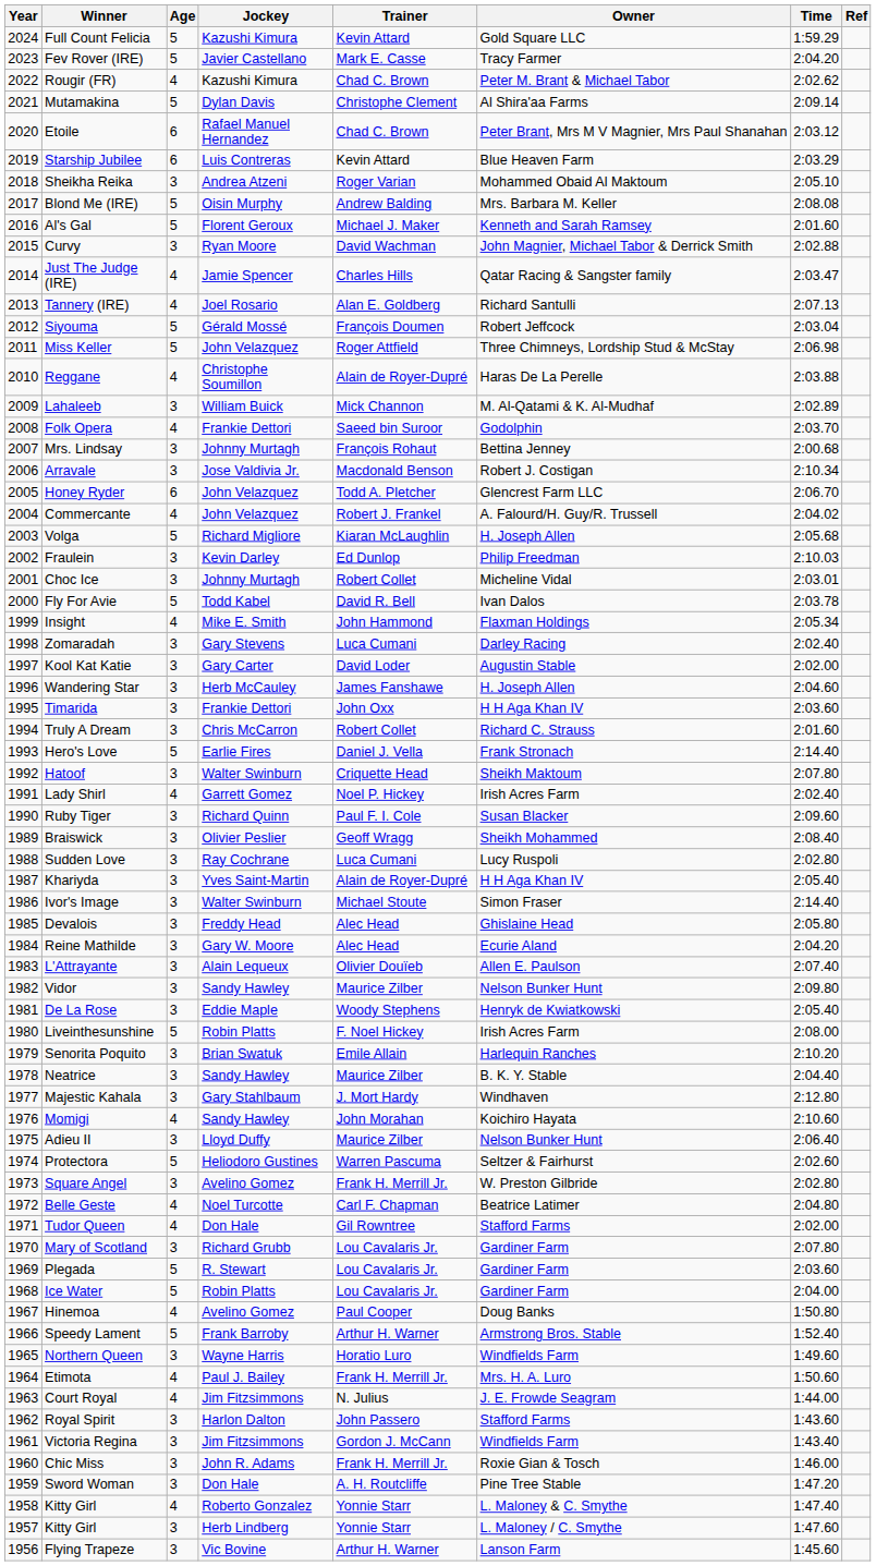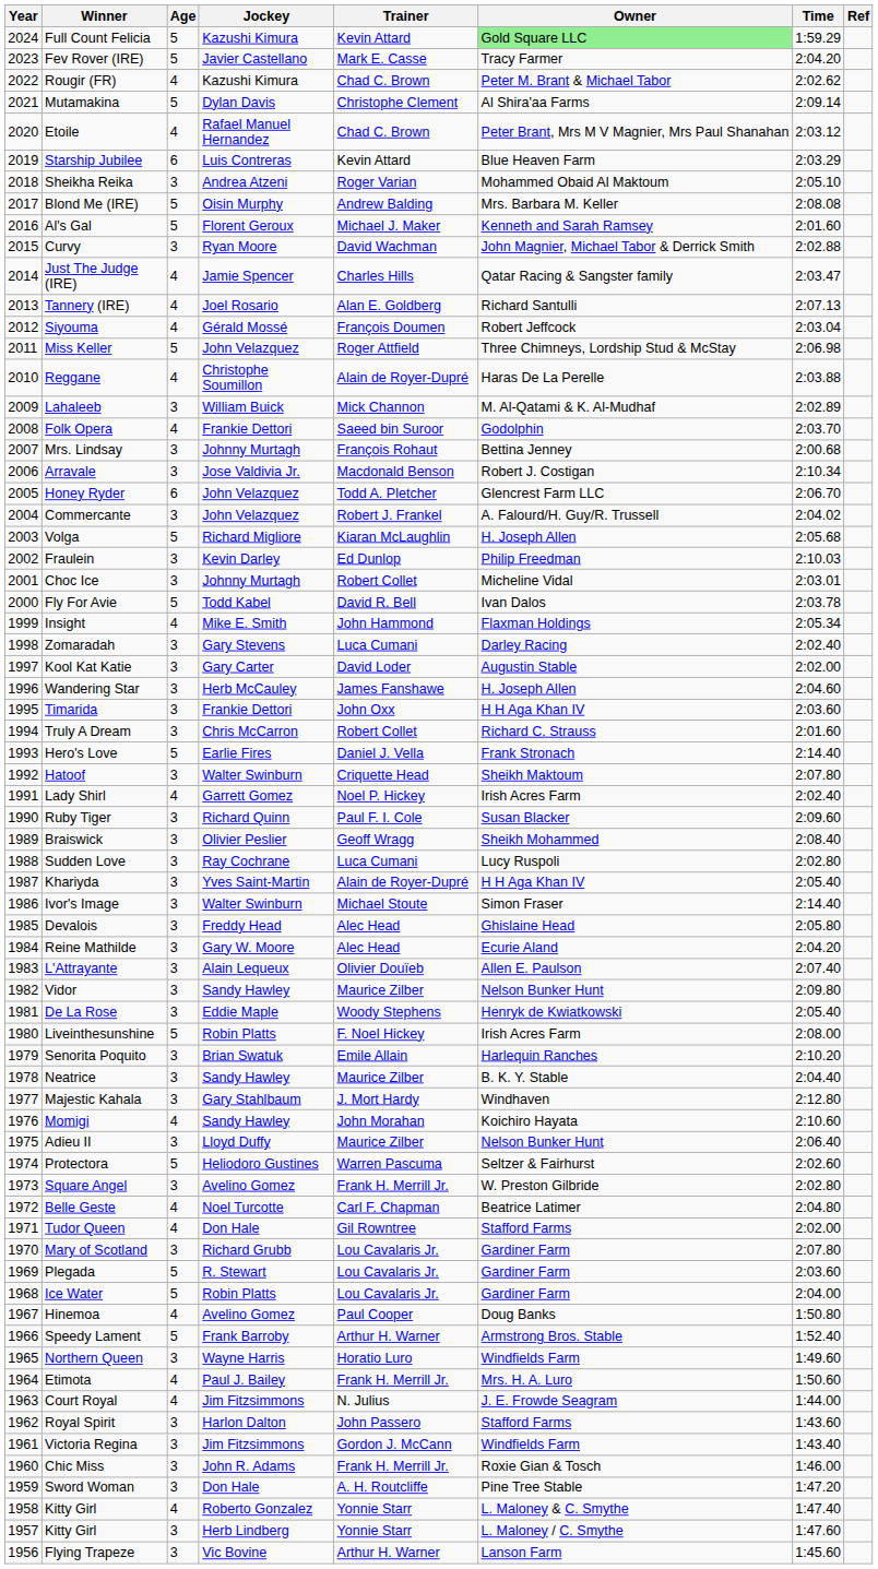Full Count Felicia | Owner: no background -> lightgreen background
Etoile | Age: 6 -> 4
Siyouma | Age: 5 -> 4
Commercante | Age: 4 -> 3
